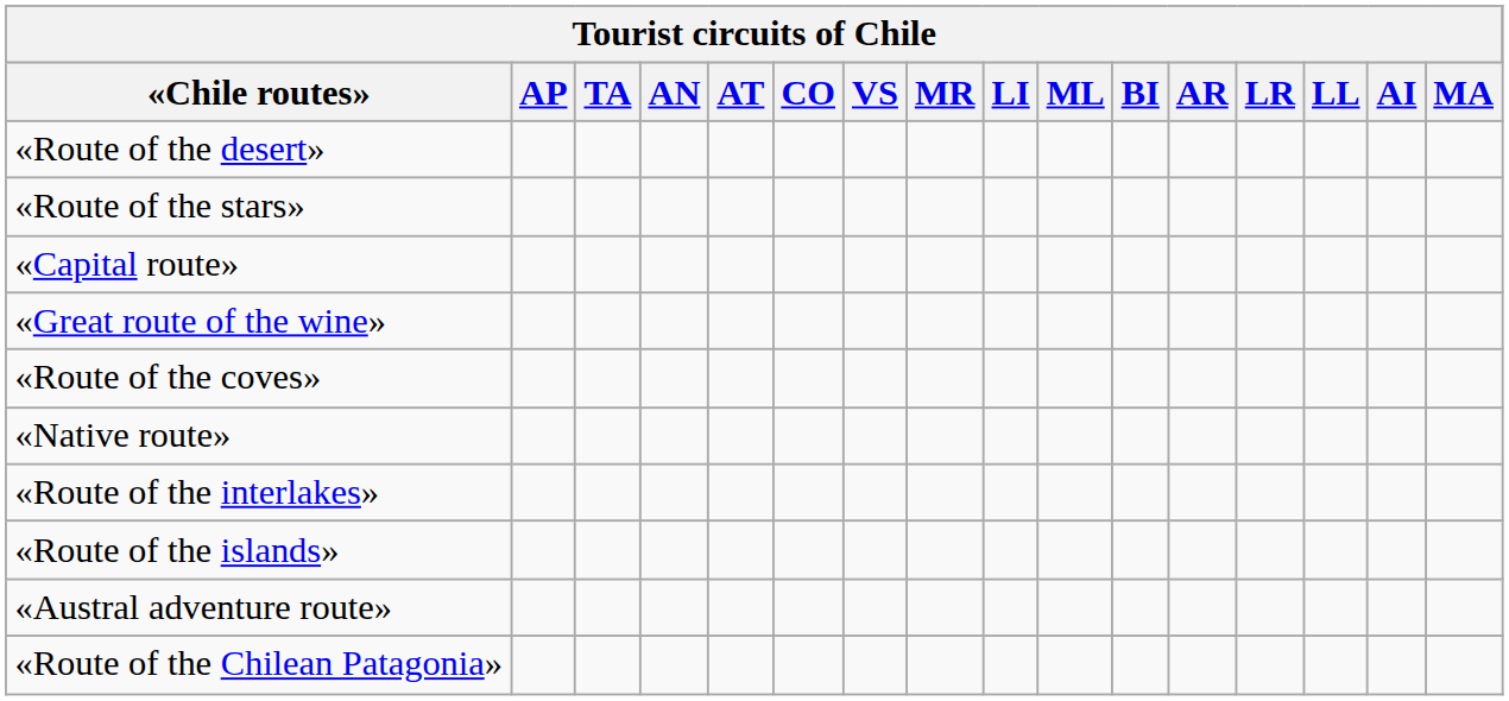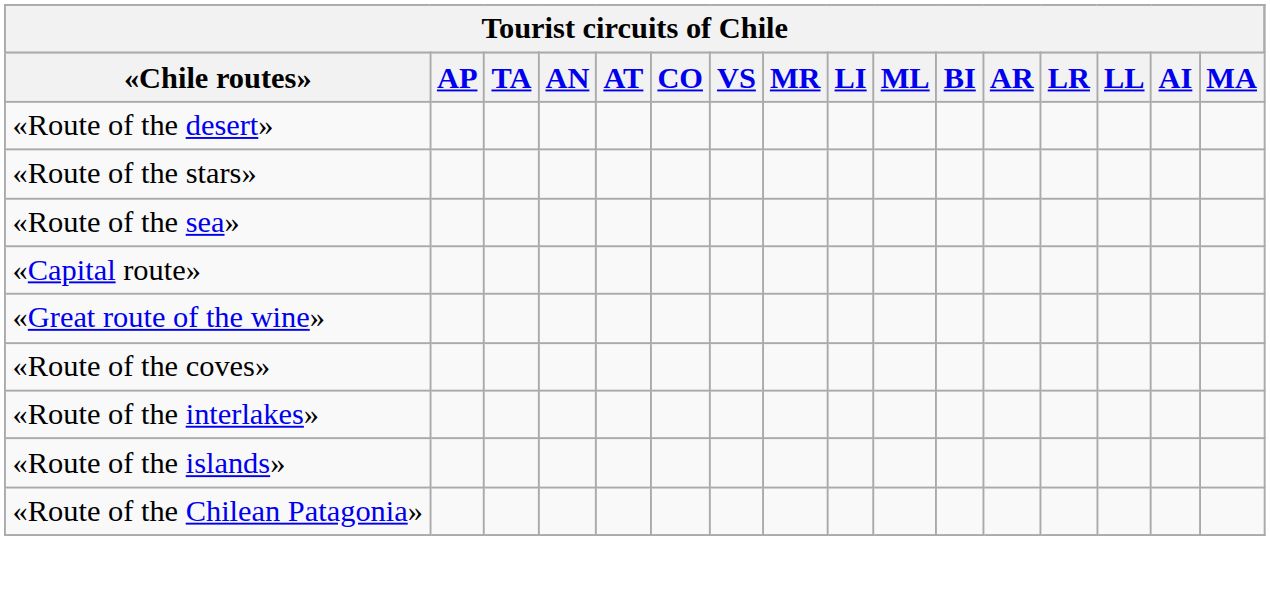+ row: «Route of the sea»
- row: «Native route»
- row: «Austral adventure route»
